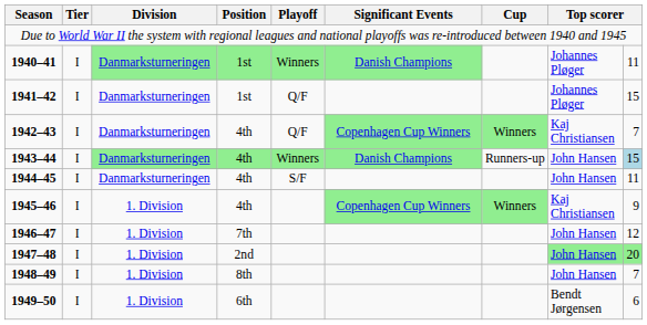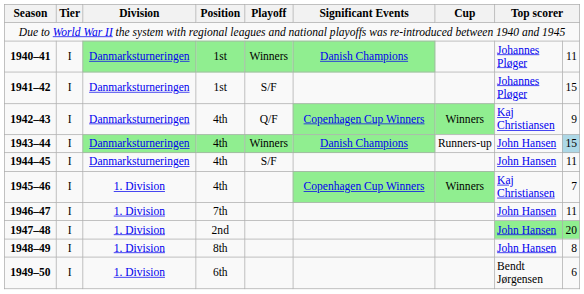1941–42 | Playoff: Q/F -> S/F
1942–43 | column 9: 7 -> 9
1945–46 | column 9: 9 -> 7
1946–47 | column 9: 12 -> 11
1948–49 | column 9: 7 -> 8
